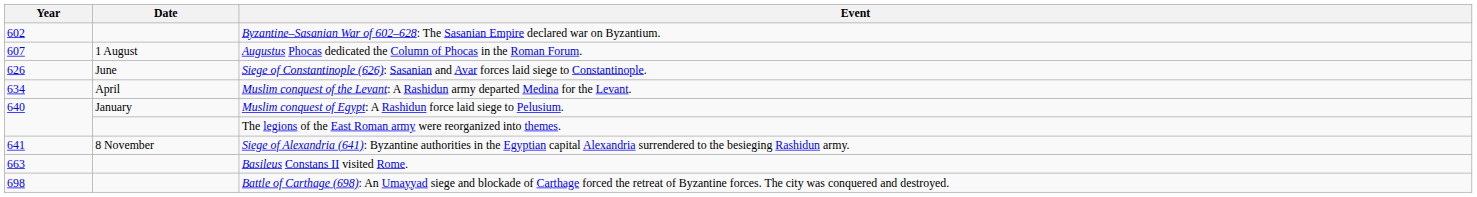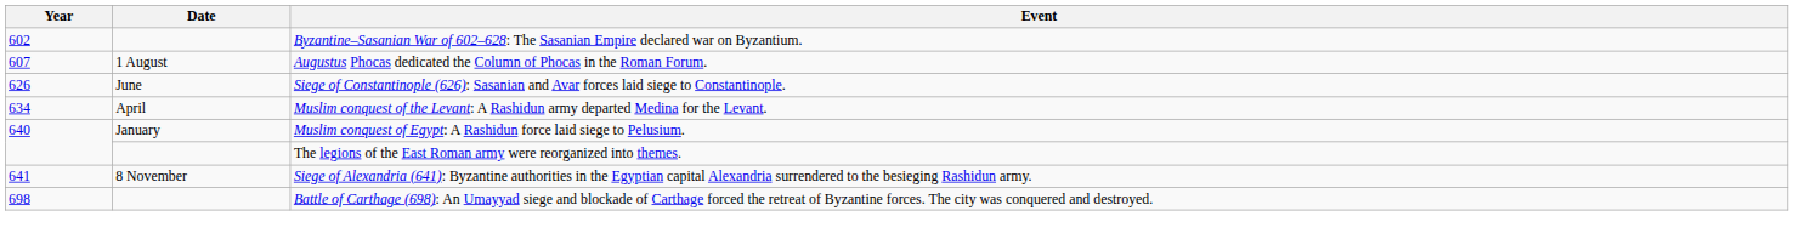- row: 663 | Basileus Constans II visited Rome.
